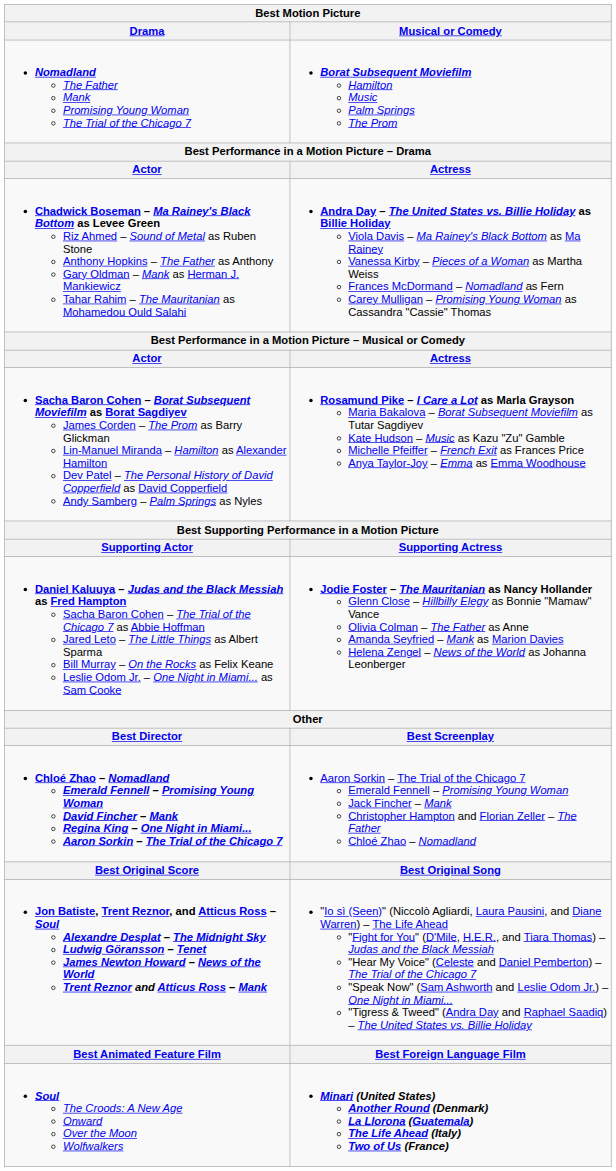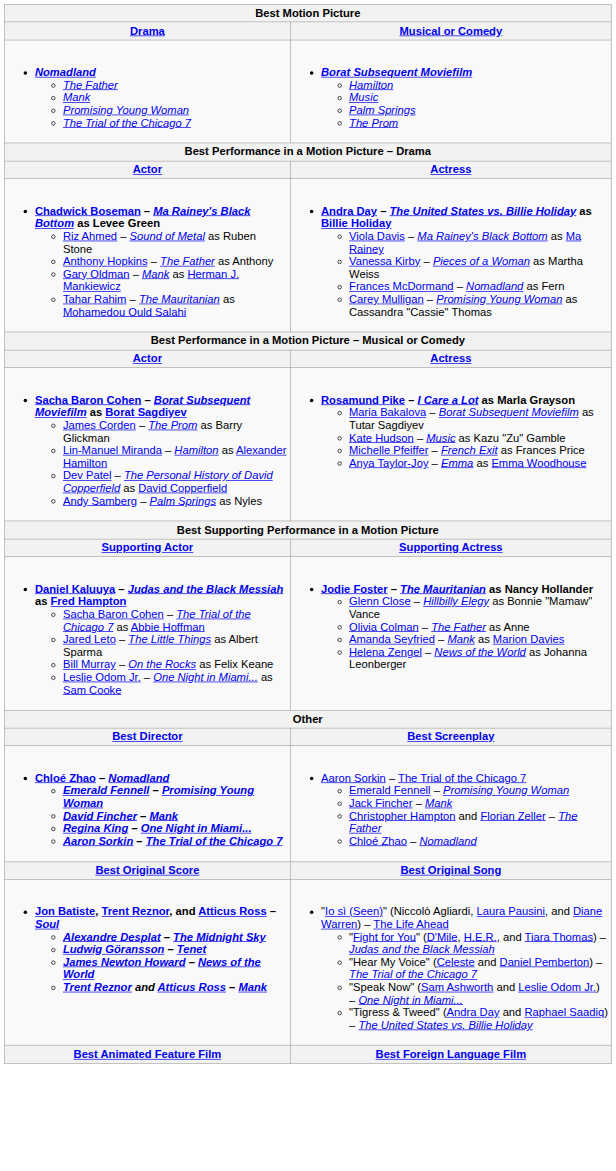- row: Soul The Croods: A New Age Onward Over the Moon Wolfwalkers | Minari (United States) Another Round (Denmark) La Llorona (Guatemala) The Life Ahead (Italy) Two of Us (France)
